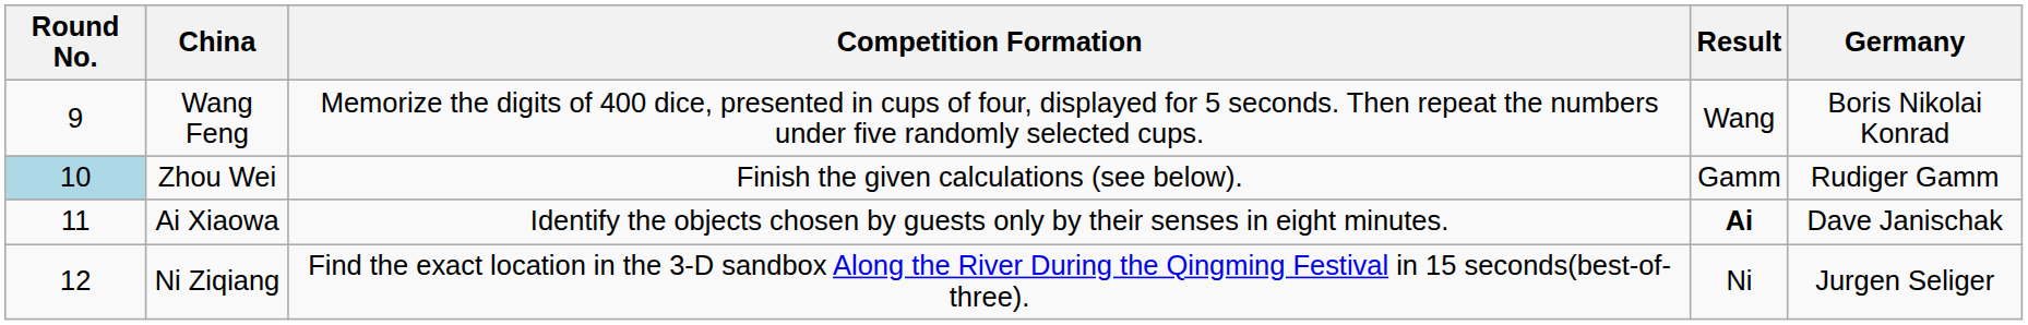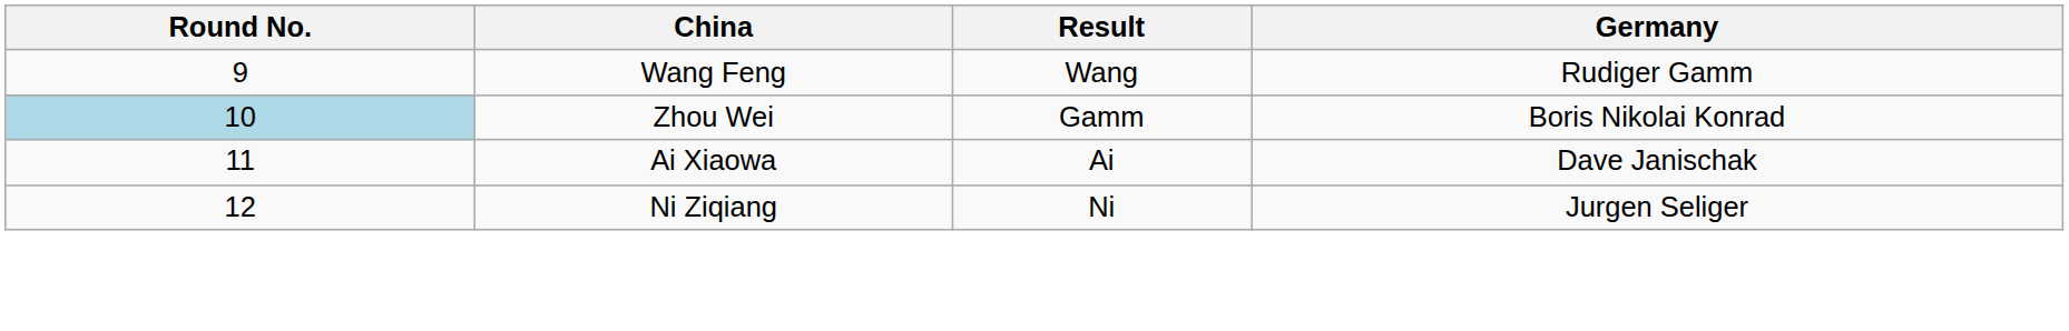- column: Competition Formation | Memorize the digits of 400 dice, presented in cups of four, displayed for 5 seconds. Then repeat the numbers under five randomly selected cups. | Finish the given calculations (see below). | Identify the objects chosen by guests only by their senses in eight minutes. | Find the exact location in the 3-D sandbox Along the River During the Qingming Festival in 15 seconds(best-of-three).
Wang Feng | Germany: Boris Nikolai Konrad -> Rudiger Gamm
Zhou Wei | Germany: Rudiger Gamm -> Boris Nikolai Konrad
Ai Xiaowa | Result: bold -> normal
